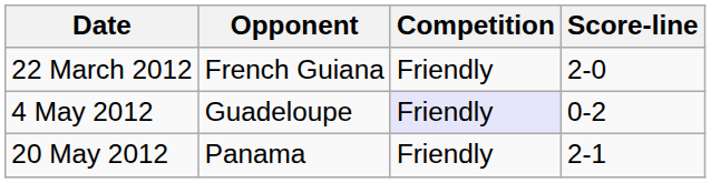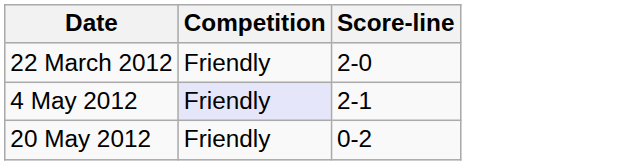- column: Opponent | French Guiana | Guadeloupe | Panama
4 May 2012 | Score-line: 0-2 -> 2-1
20 May 2012 | Score-line: 2-1 -> 0-2
